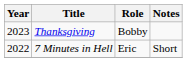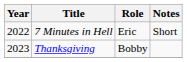rows swapped: 7 Minutes in Hell <-> Thanksgiving
